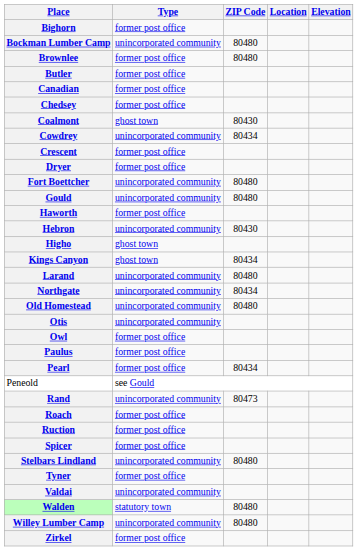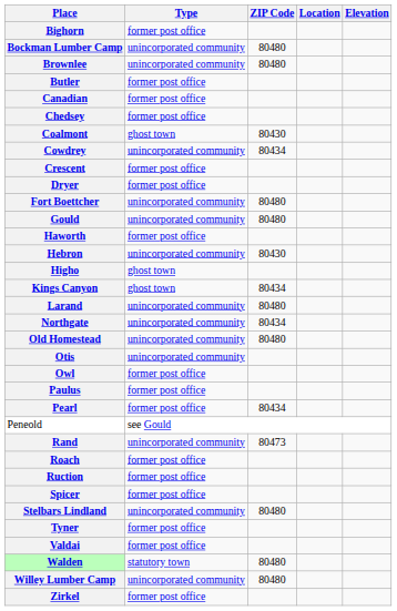Brownlee | Type: former post office -> unincorporated community
Valdai | Type: unincorporated community -> former post office
